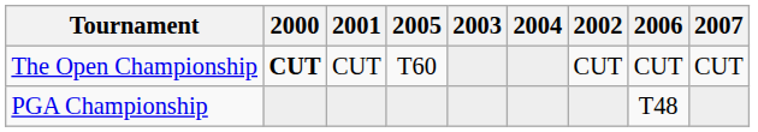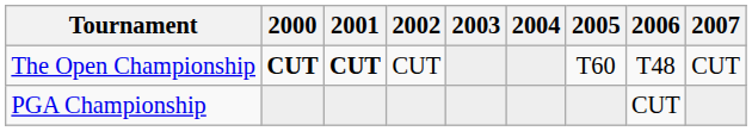columns swapped: 2002 <-> 2005
The Open Championship | 2001: normal -> bold
The Open Championship | 2006: CUT -> T48
PGA Championship | 2006: T48 -> CUT
